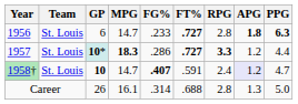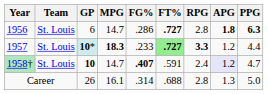1956 | FG%: .233 -> .286
1957 | FG%: .286 -> .233
1957 | FT%: no background -> lightgreen background
